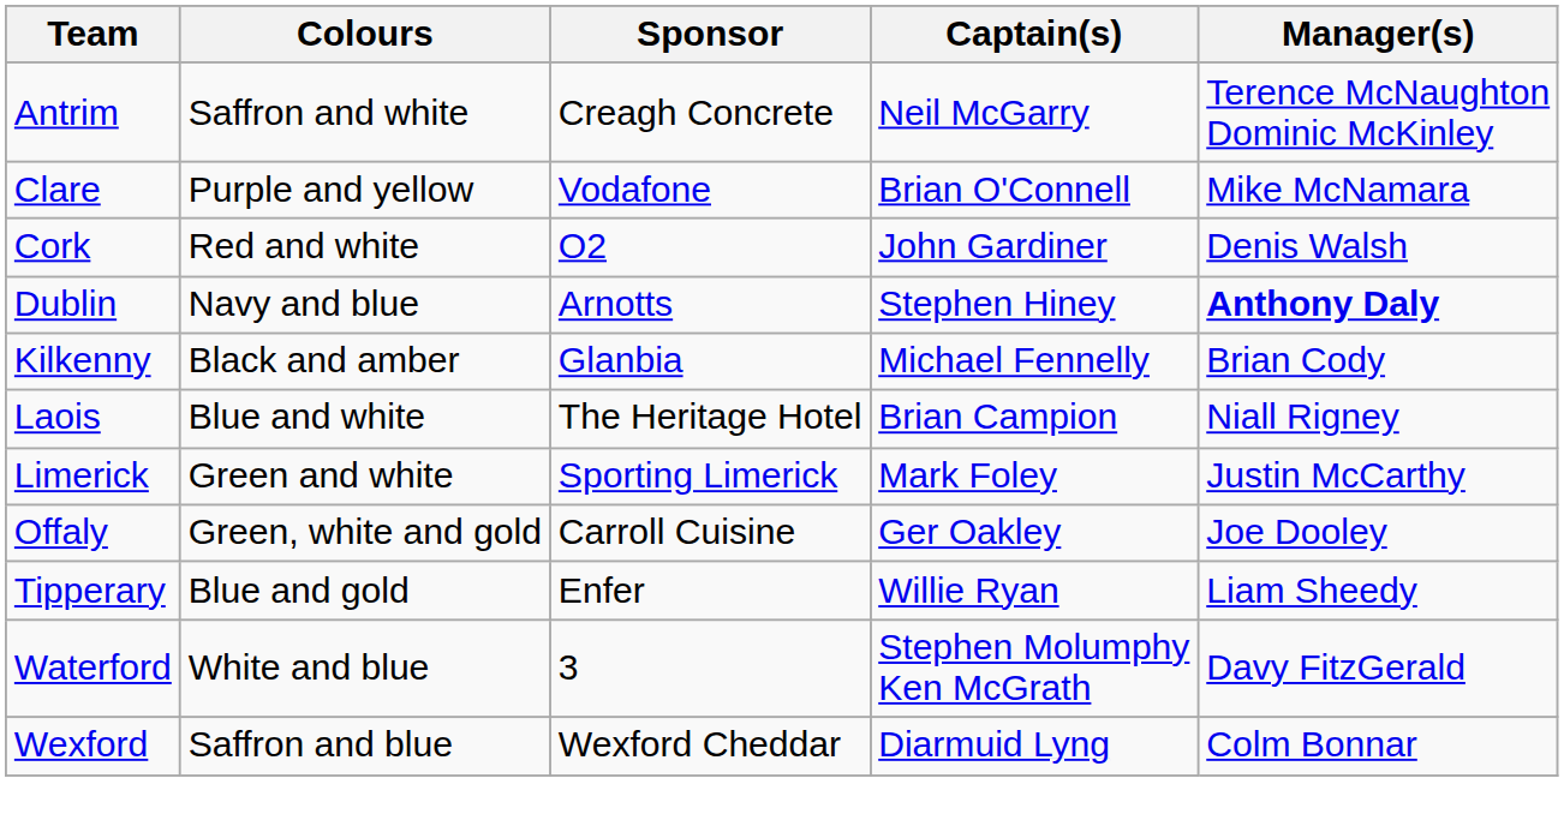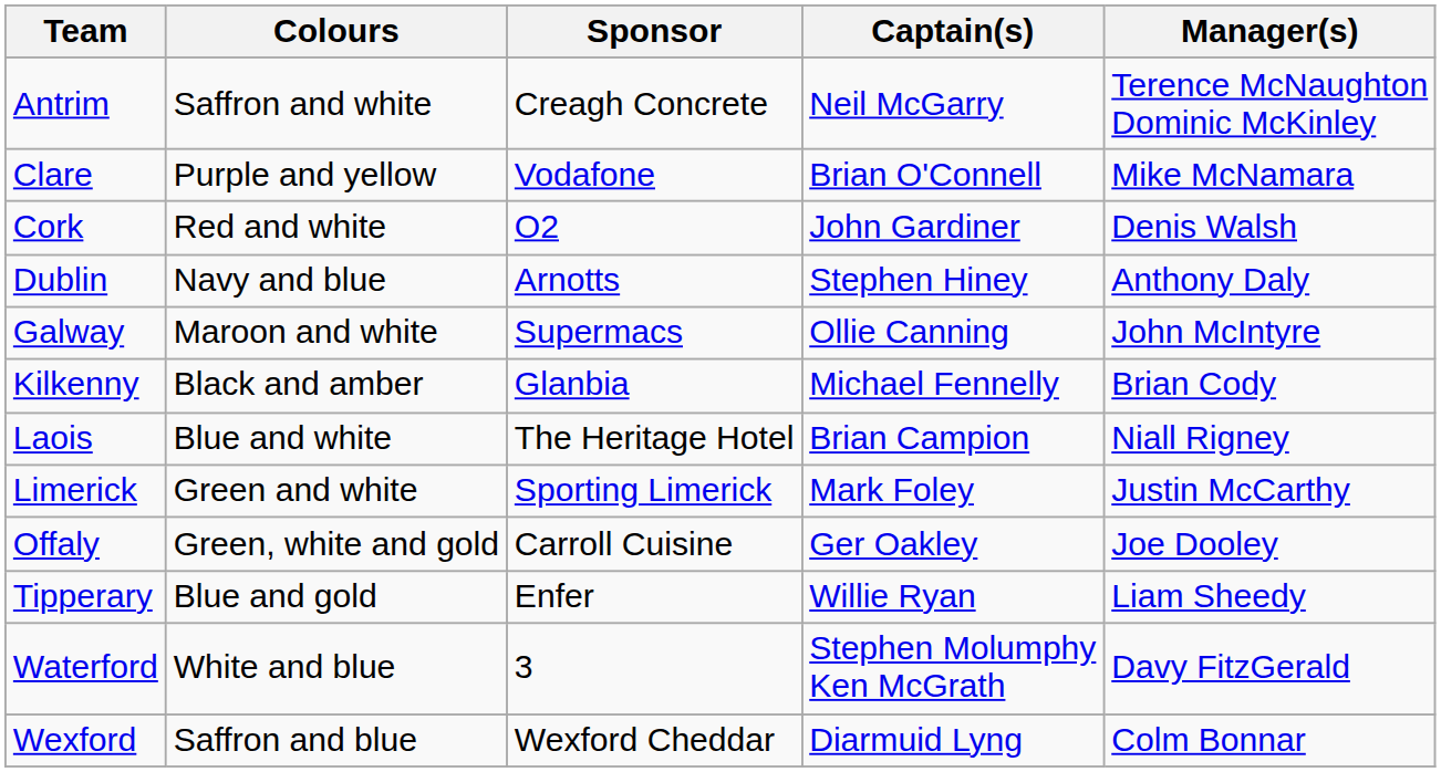Dublin | Manager(s): bold -> normal
+ row: Galway | Maroon and white | Supermacs | Ollie Canning | John McIntyre
